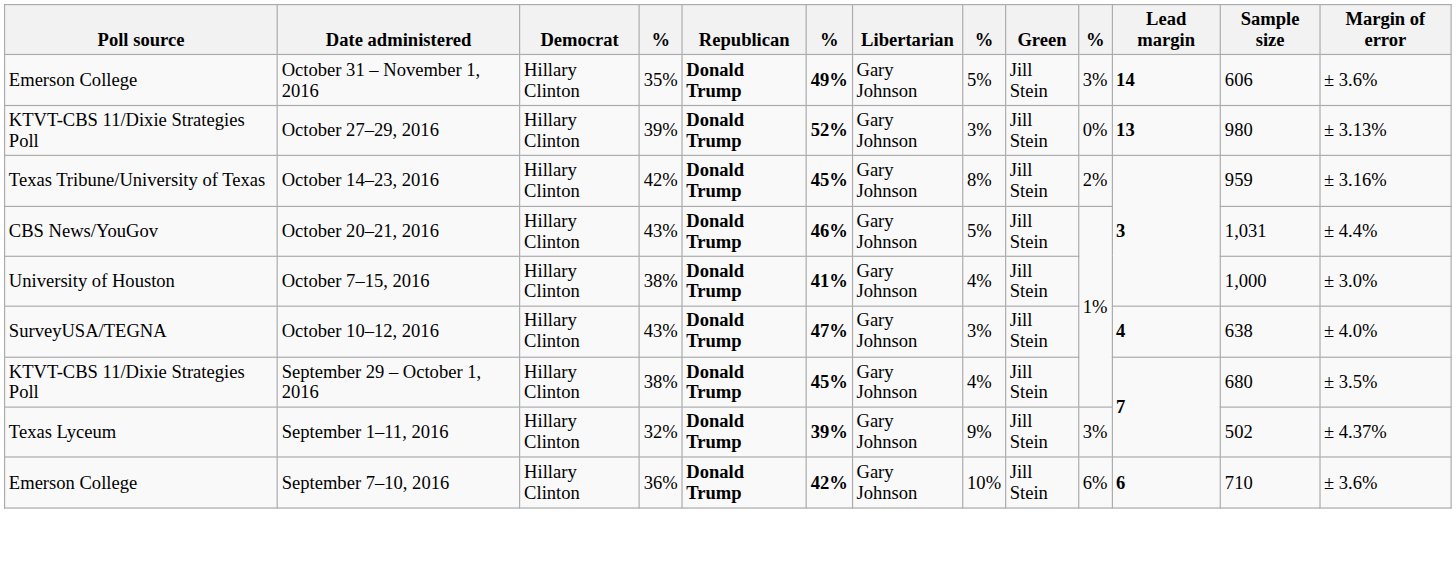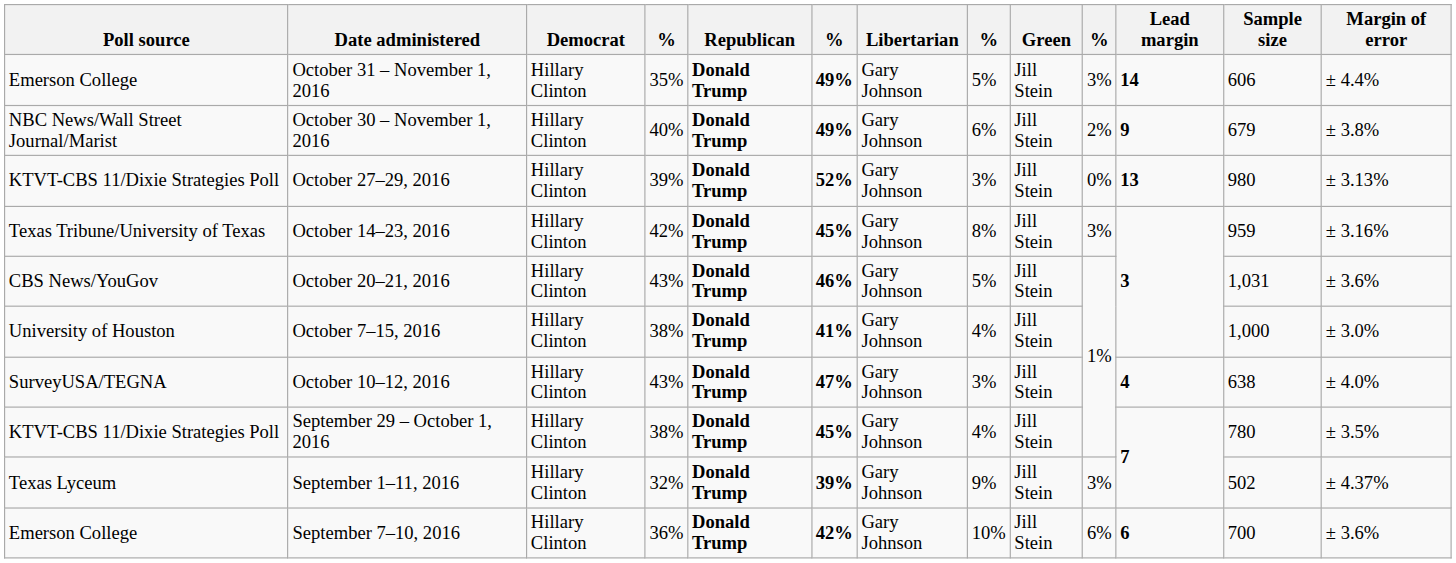October 31 – November 1, 2016 | Margin of error: ± 3.6% -> ± 4.4%
+ row: NBC News/Wall Street Journal/Marist | October 30 – November 1, 2016 | Hillary Clinton | 40% | Donald Trump | 49% | Gary Johnson | 6% | Jill Stein | 2% | 9 | 679 | ± 3.8%
October 14–23, 2016 | column 10: 2% -> 3%
October 20–21, 2016 | Margin of error: ± 4.4% -> ± 3.6%
September 29 – October 1, 2016 | Sample size: 680 -> 780
September 7–10, 2016 | Sample size: 710 -> 700
